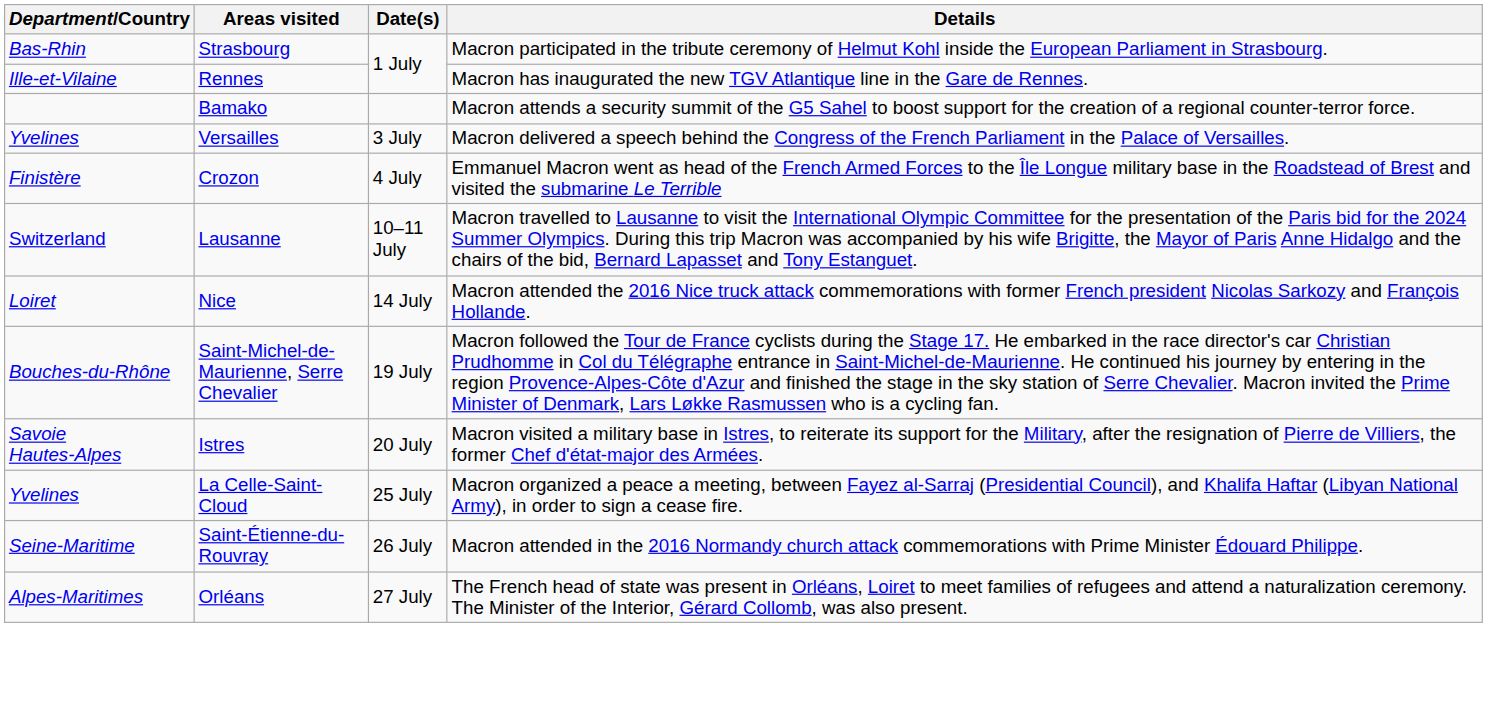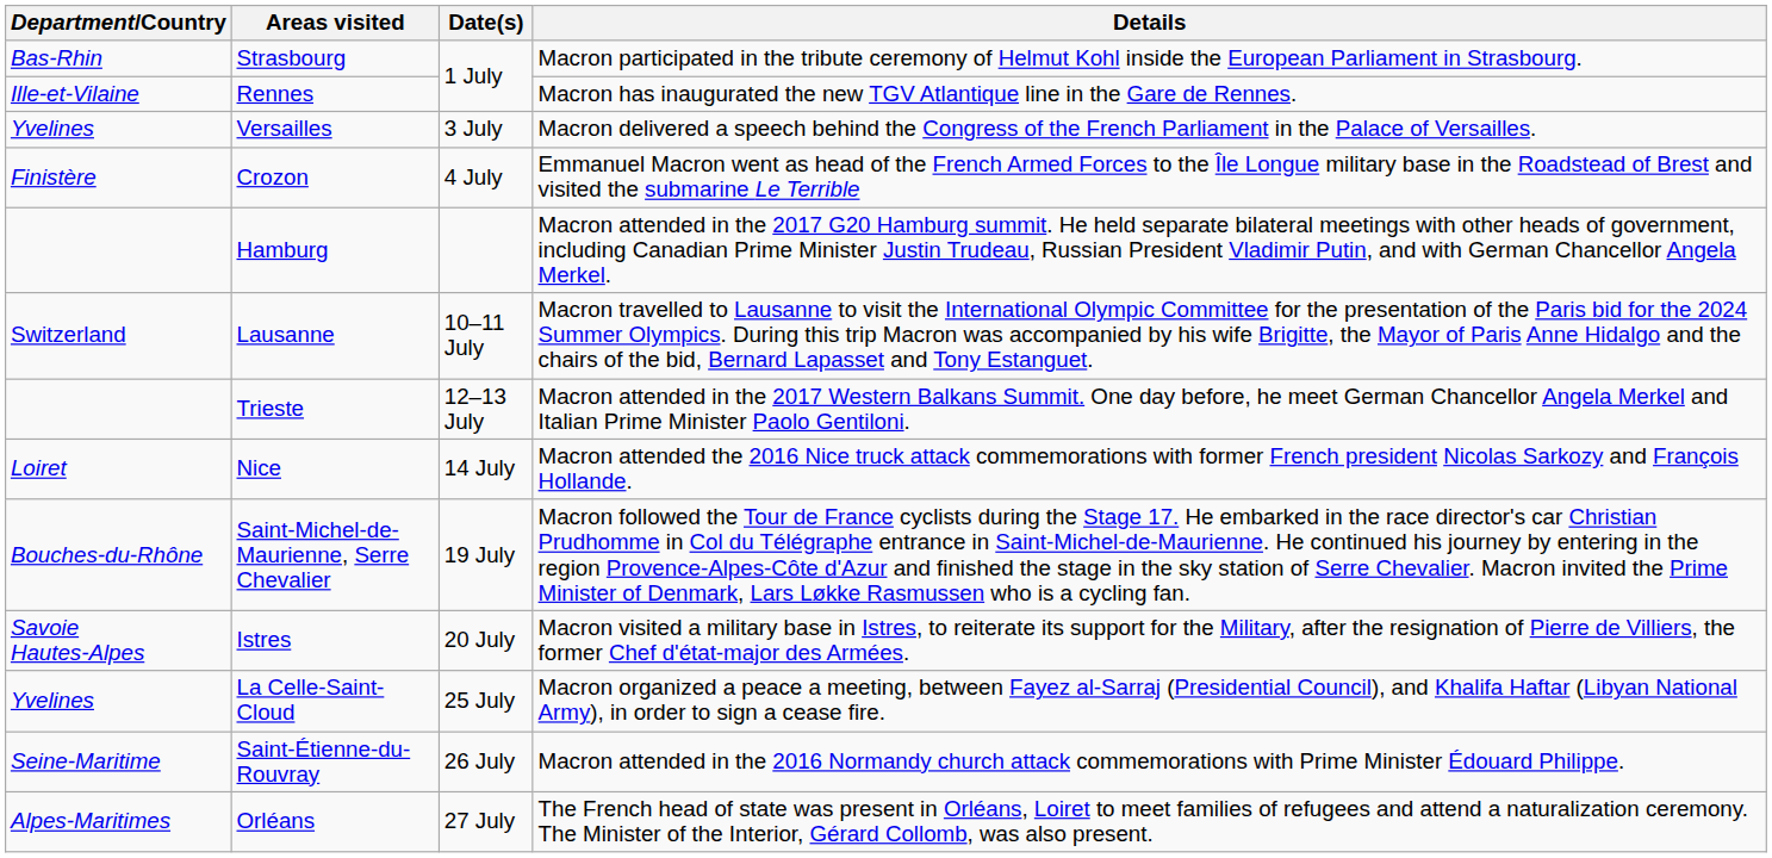- row: Bamako | Macron attends a security summit of the G5 Sahel to boost support for the creation of a regional counter-terror force.
+ row: Hamburg | Macron attended in the 2017 G20 Hamburg summit. He held separate bilateral meetings with other heads of government, including Canadian Prime Minister Justin Trudeau, Russian President Vladimir Putin, and with German Chancellor Angela Merkel.
+ row: Trieste | 12–13 July | Macron attended in the 2017 Western Balkans Summit. One day before, he meet German Chancellor Angela Merkel and Italian Prime Minister Paolo Gentiloni.
